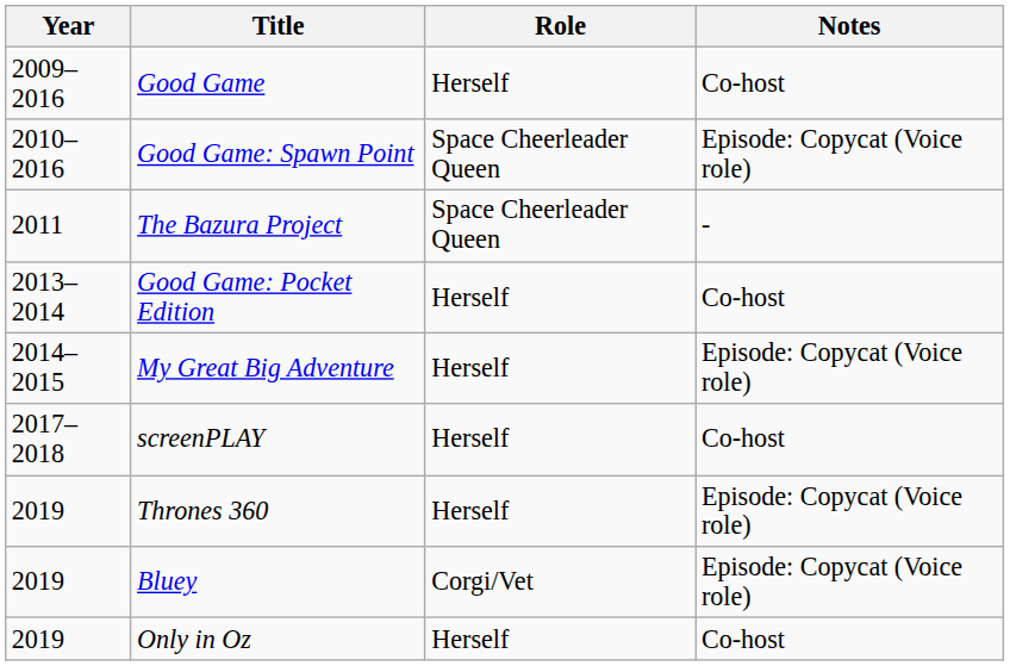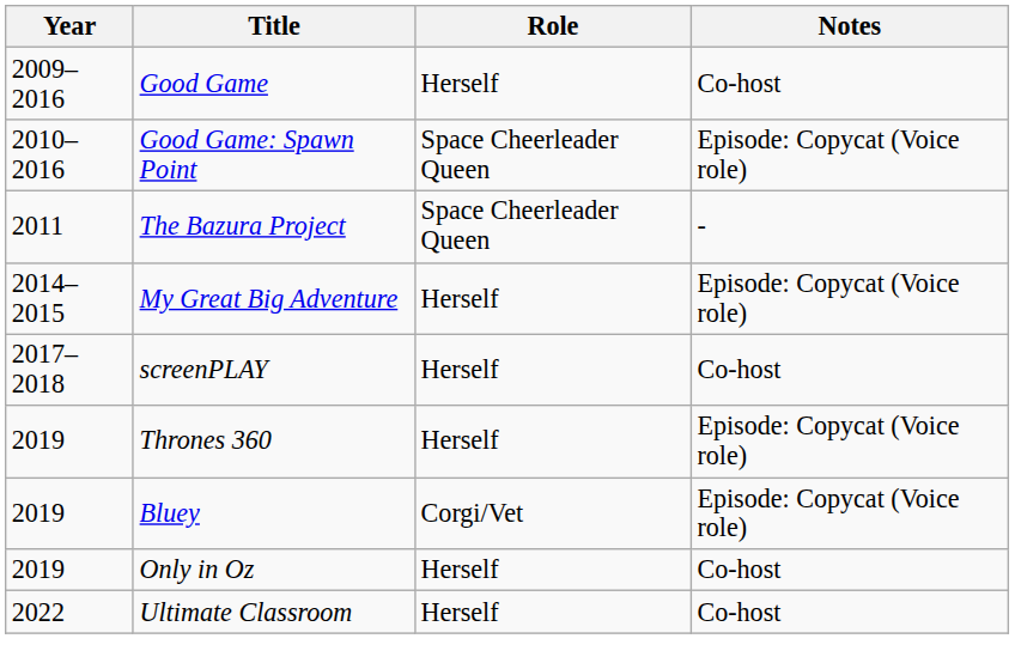- row: 2013–2014 | Good Game: Pocket Edition | Herself | Co-host
+ row: 2022 | Ultimate Classroom | Herself | Co-host
